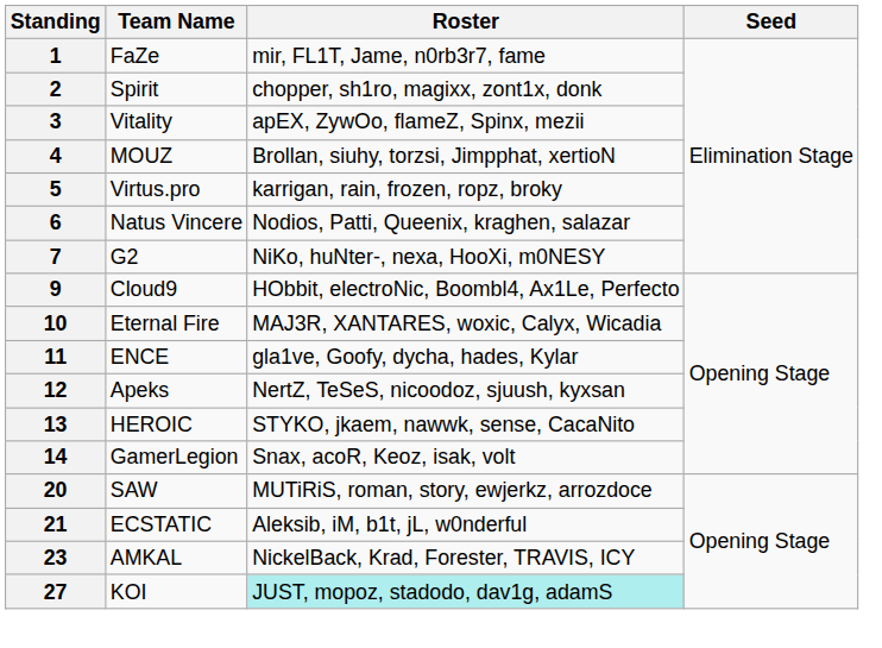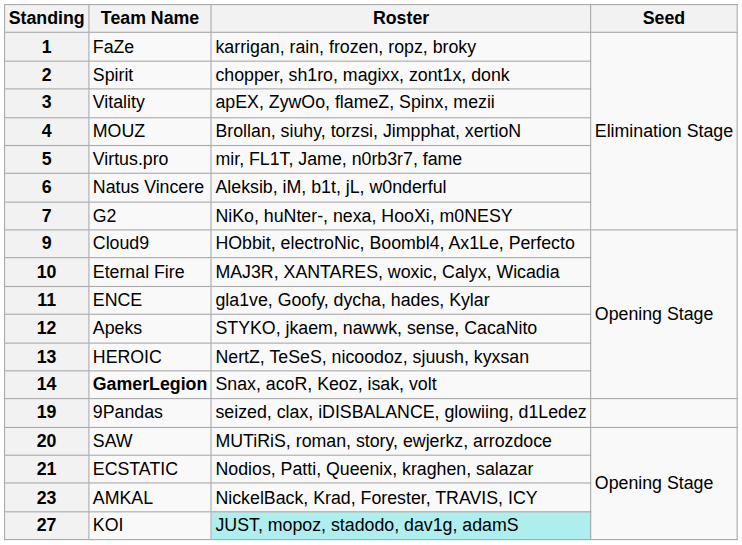1 | Roster: mir, FL1T, Jame, n0rb3r7, fame -> karrigan, rain, frozen, ropz, broky
5 | Roster: karrigan, rain, frozen, ropz, broky -> mir, FL1T, Jame, n0rb3r7, fame
6 | Roster: Nodios, Patti, Queenix, kraghen, salazar -> Aleksib, iM, b1t, jL, w0nderful
12 | Roster: NertZ, TeSeS, nicoodoz, sjuush, kyxsan -> STYKO, jkaem, nawwk, sense, CacaNito
13 | Roster: STYKO, jkaem, nawwk, sense, CacaNito -> NertZ, TeSeS, nicoodoz, sjuush, kyxsan
14 | Team Name: normal -> bold
+ row: 19 | 9Pandas | seized, clax, iDISBALANCE, glowiing, d1Ledez
21 | Roster: Aleksib, iM, b1t, jL, w0nderful -> Nodios, Patti, Queenix, kraghen, salazar
